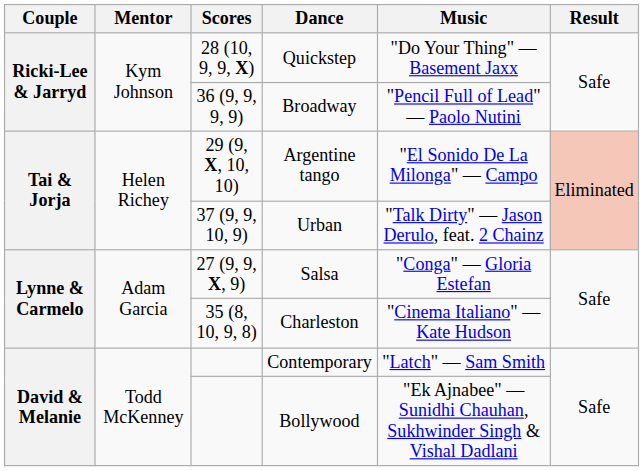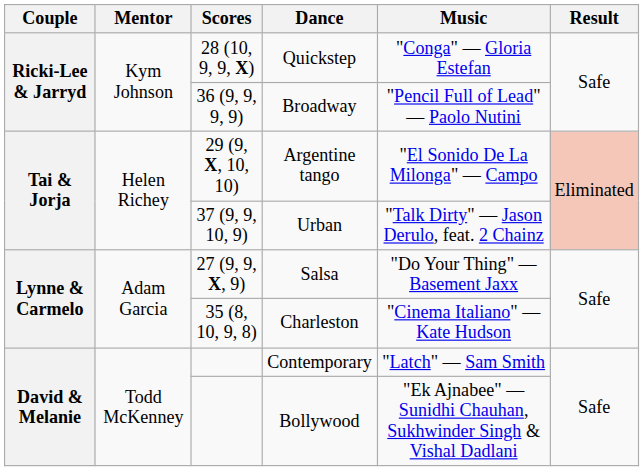Quickstep | Music: "Do Your Thing" — Basement Jaxx -> "Conga" — Gloria Estefan
Salsa | Music: "Conga" — Gloria Estefan -> "Do Your Thing" — Basement Jaxx
